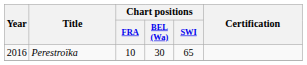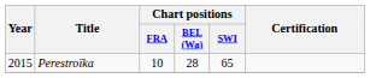Perestroïka | Year: 2016 -> 2015
Perestroïka | Chart positions / BEL (Wa): 30 -> 28
